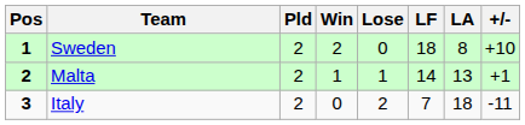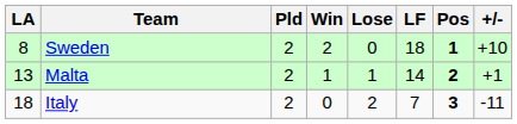columns swapped: Pos <-> LA
